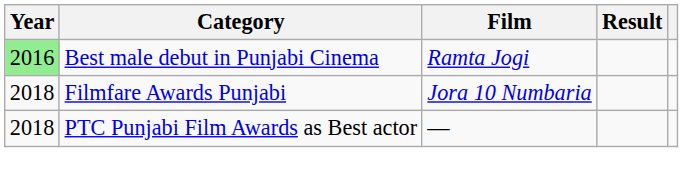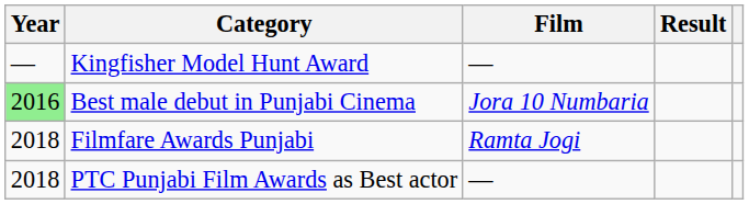+ row: — | Kingfisher Model Hunt Award | —
Best male debut in Punjabi Cinema | Film: Ramta Jogi -> Jora 10 Numbaria
Filmfare Awards Punjabi | Film: Jora 10 Numbaria -> Ramta Jogi
